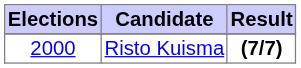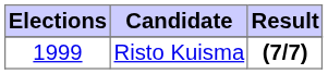Risto Kuisma | Elections: 2000 -> 1999
